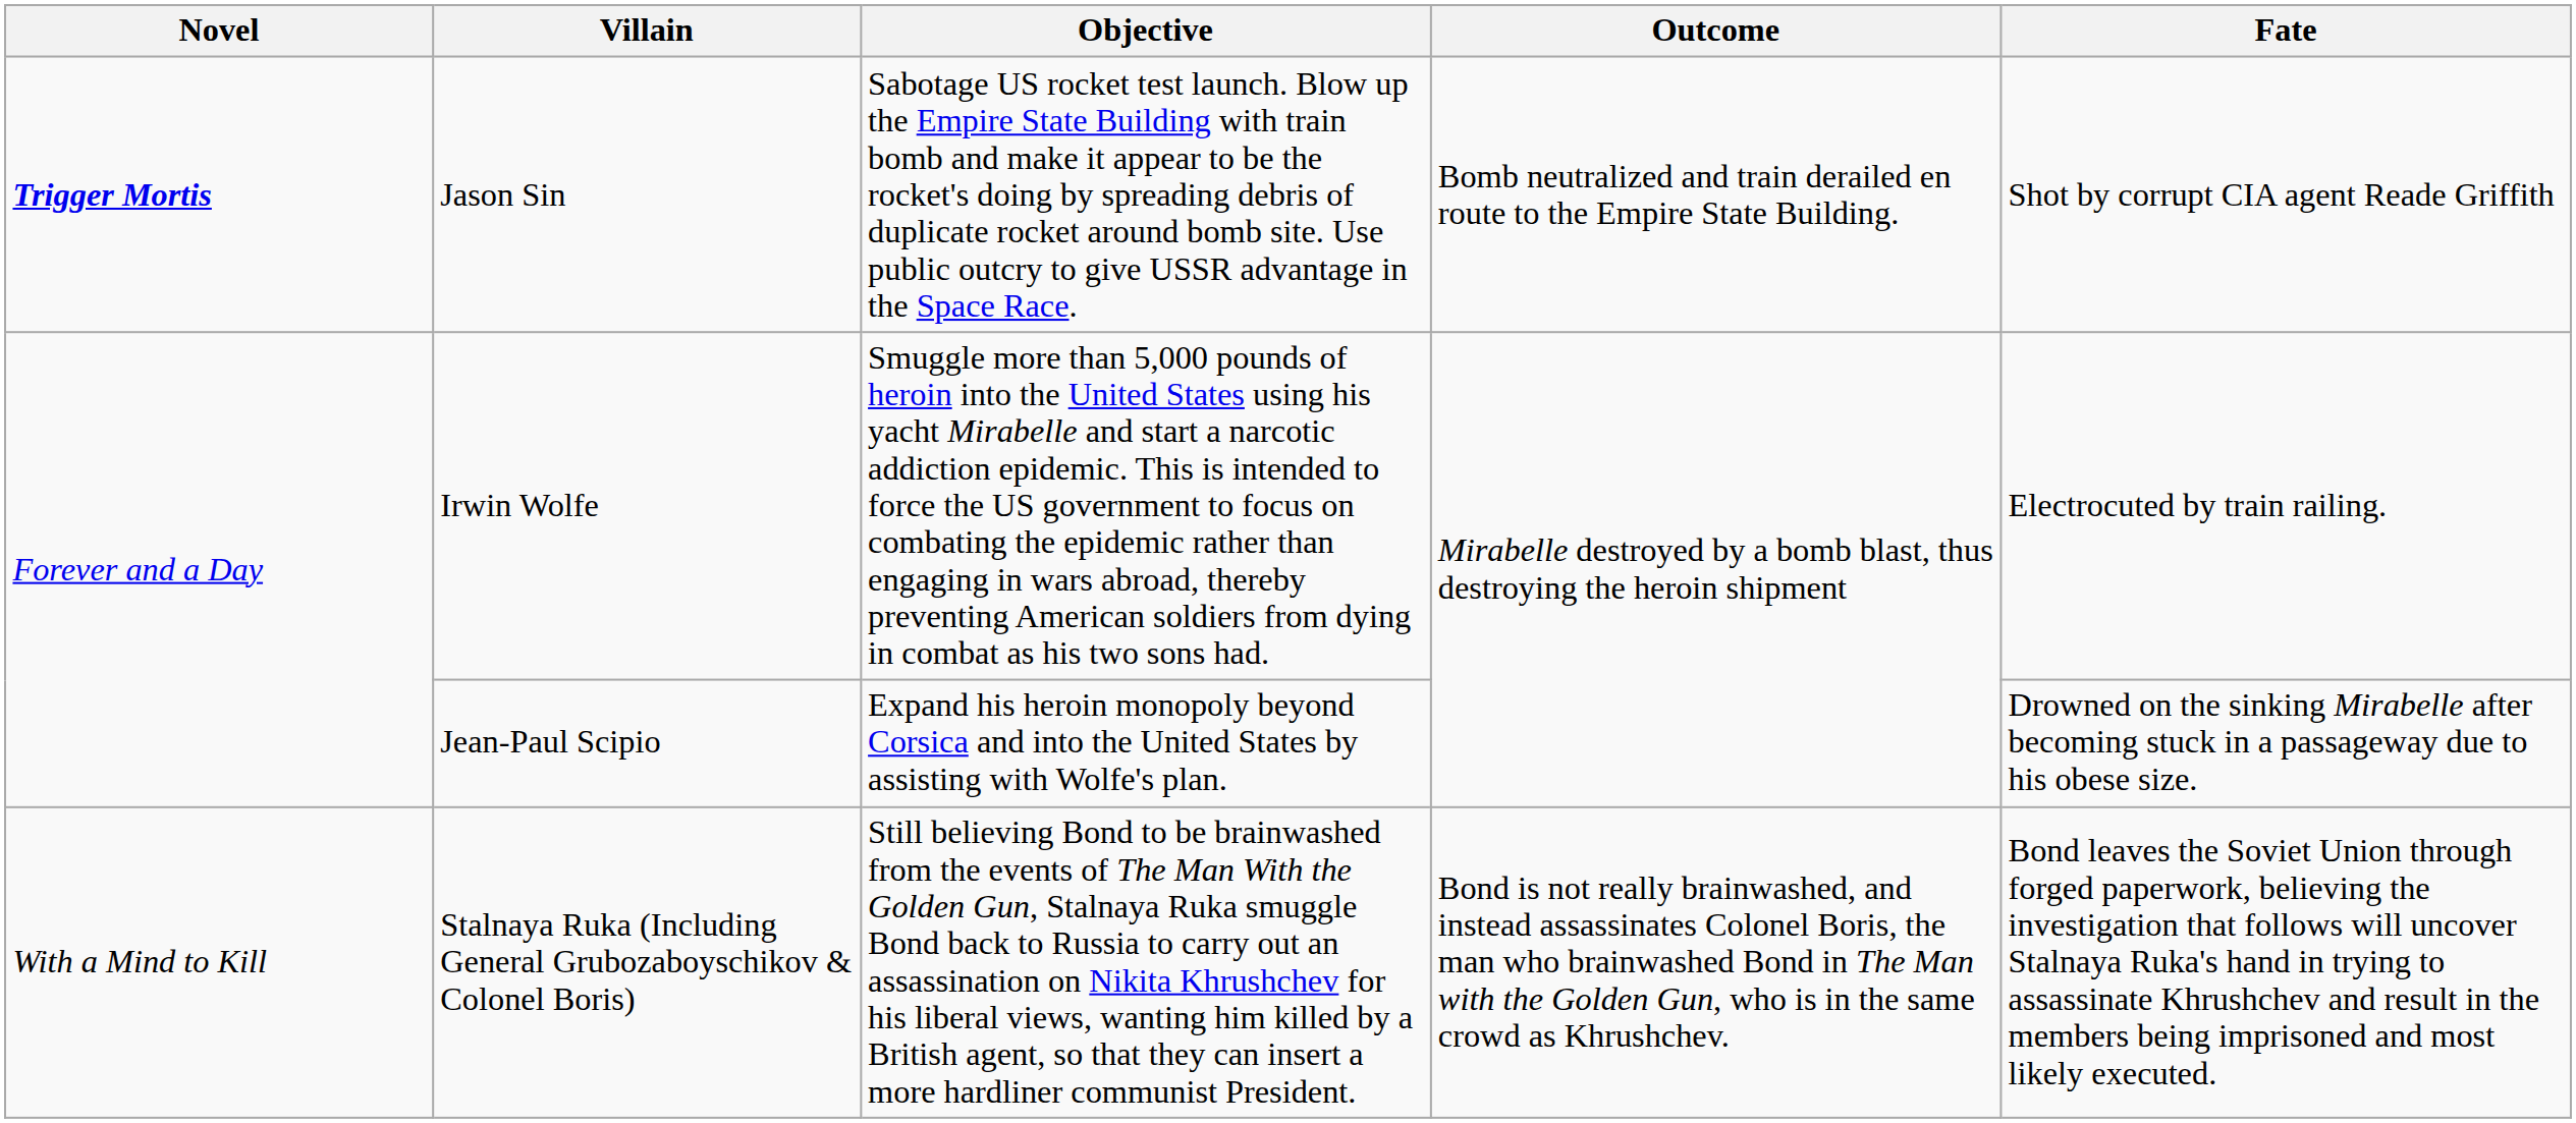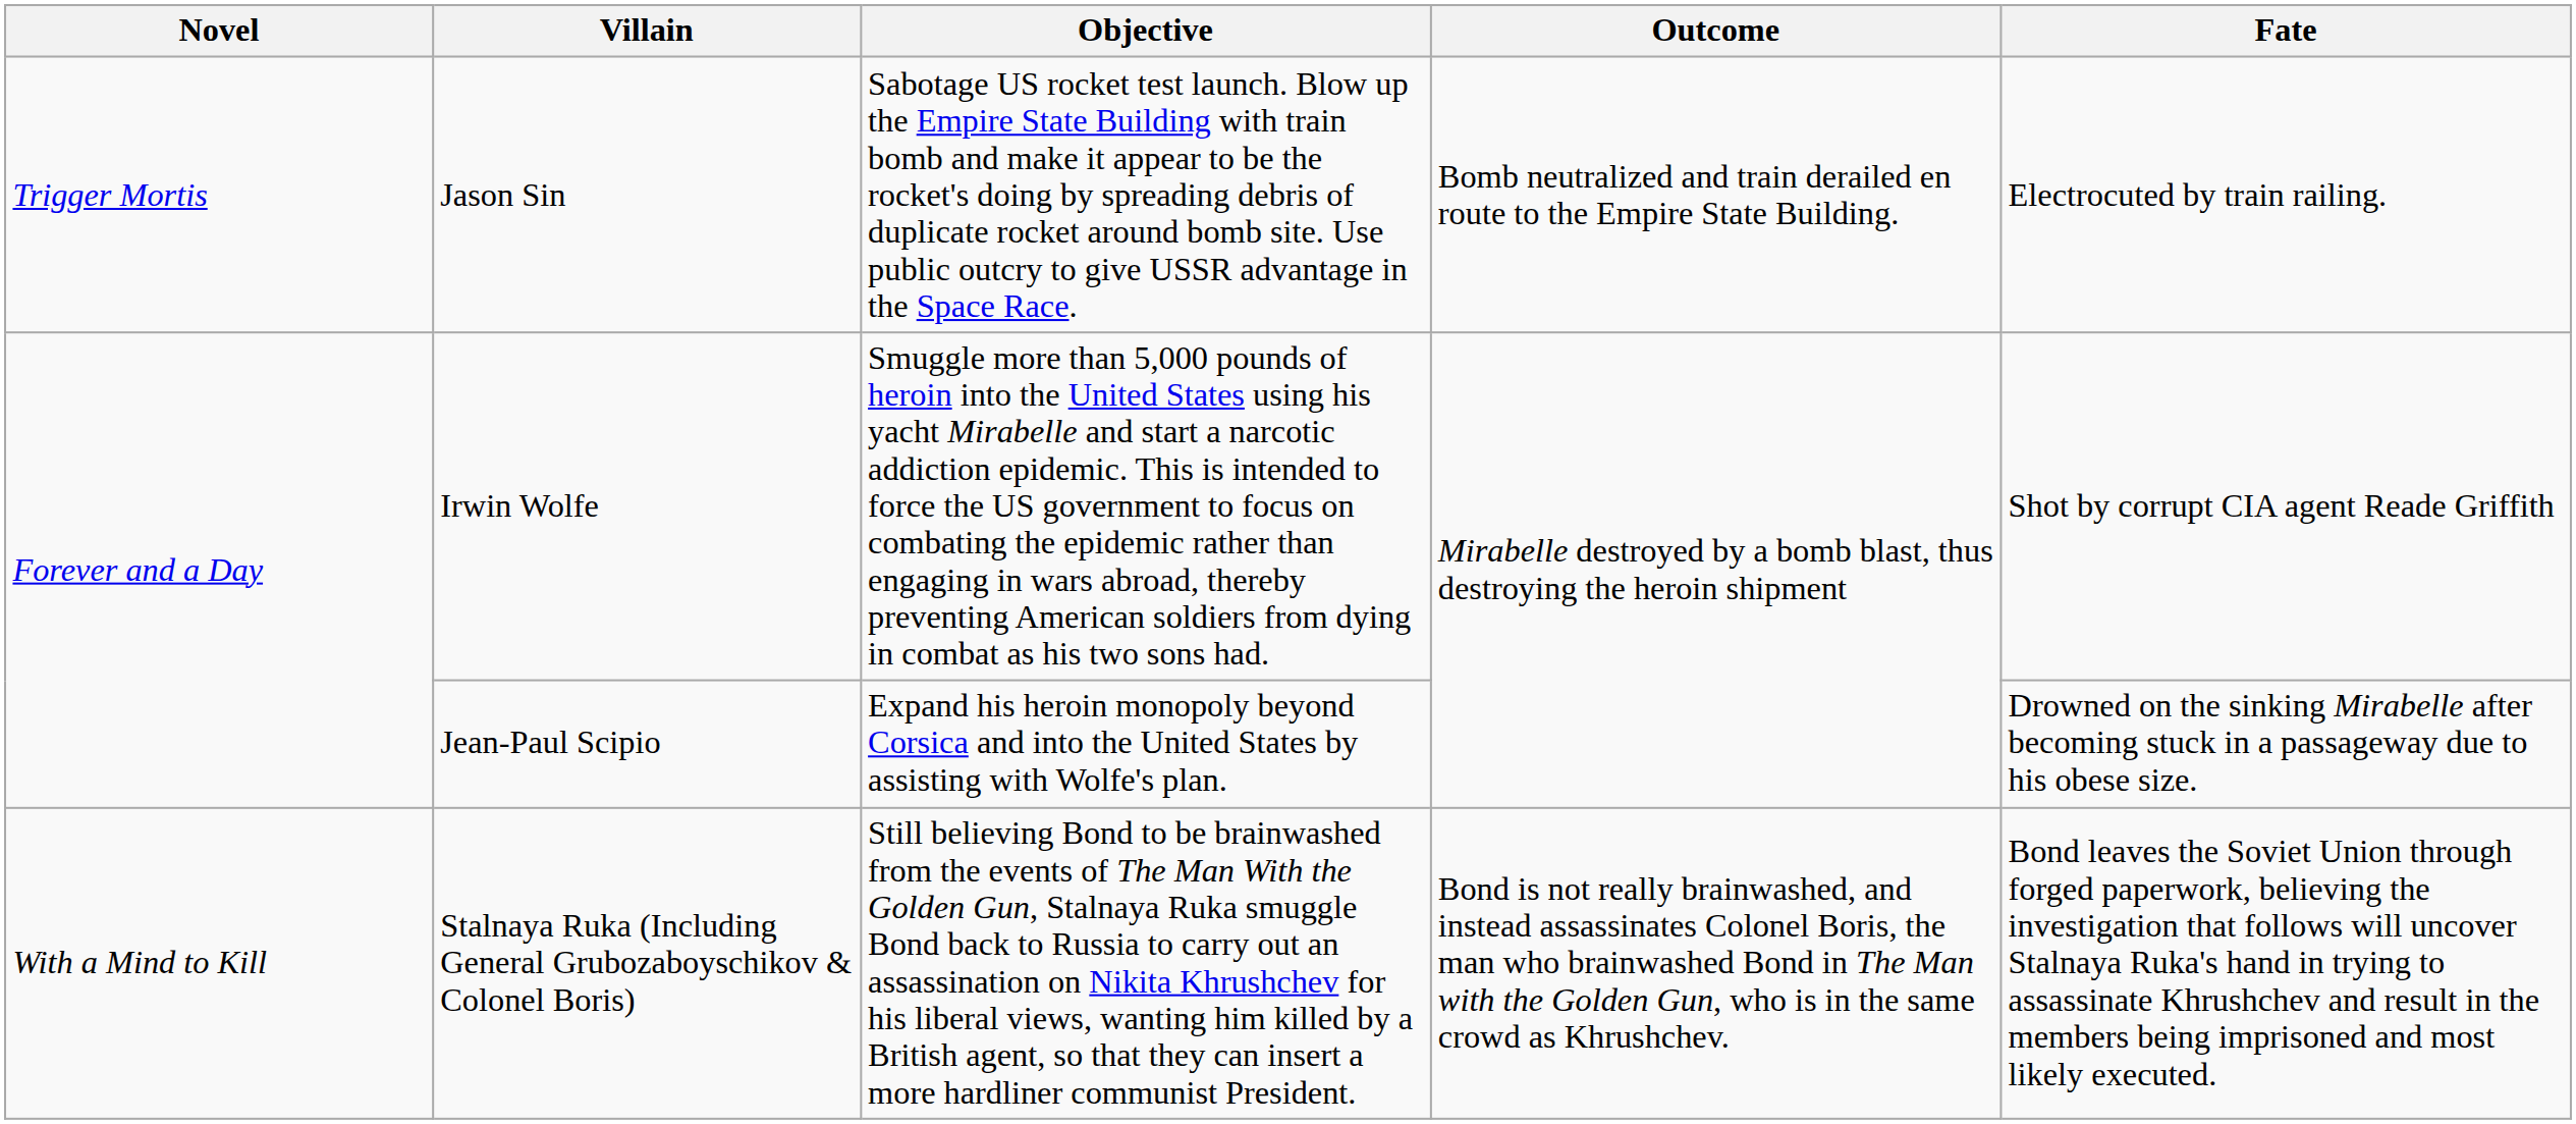Jason Sin | Novel: bold -> normal
Jason Sin | Fate: Shot by corrupt CIA agent Reade Griffith -> Electrocuted by train railing.
Irwin Wolfe | Fate: Electrocuted by train railing. -> Shot by corrupt CIA agent Reade Griffith
